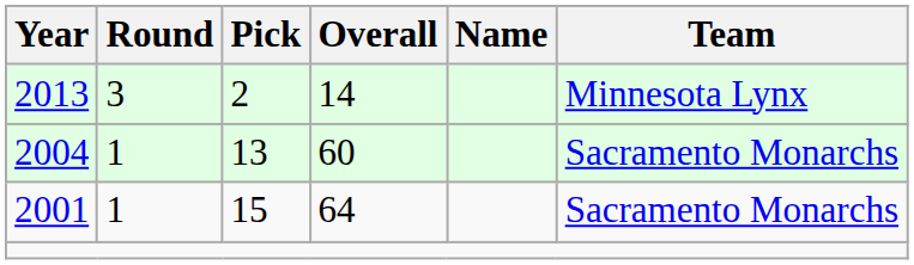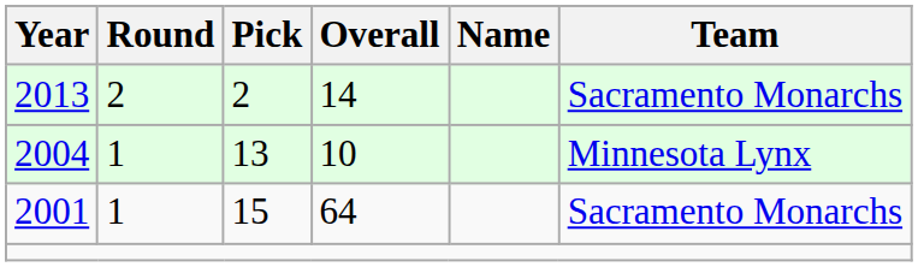2013 | Round: 3 -> 2
2013 | Team: Minnesota Lynx -> Sacramento Monarchs
2004 | Overall: 60 -> 10
2004 | Team: Sacramento Monarchs -> Minnesota Lynx
